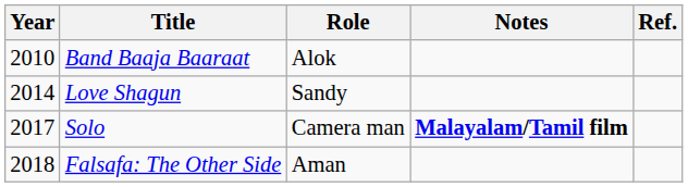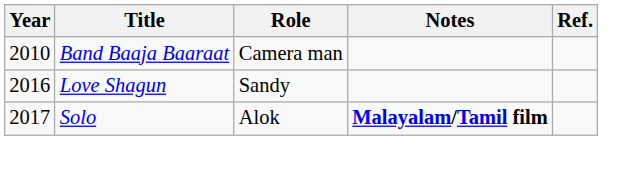Band Baaja Baaraat | Role: Alok -> Camera man
Love Shagun | Year: 2014 -> 2016
Solo | Role: Camera man -> Alok
- row: 2018 | Falsafa: The Other Side | Aman
